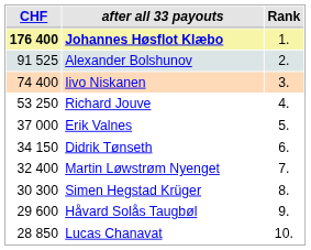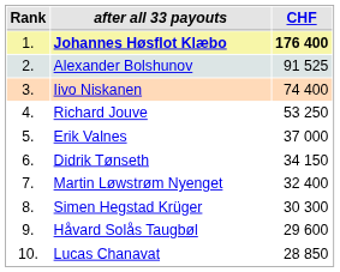columns swapped: Rank <-> CHF
